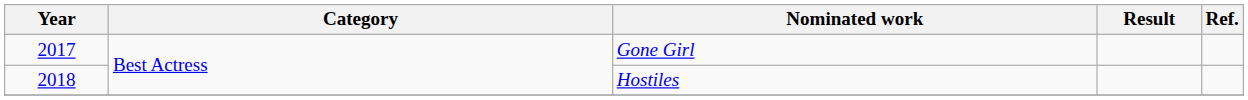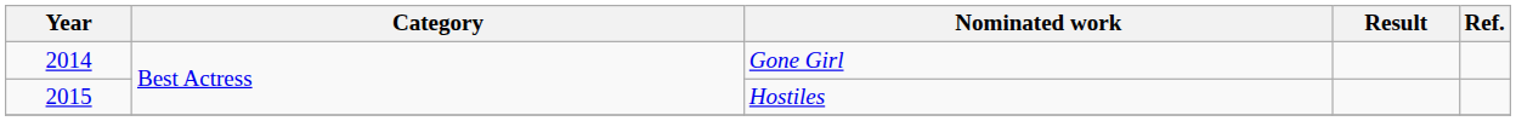Gone Girl | Year: 2017 -> 2014
Hostiles | Year: 2018 -> 2015
